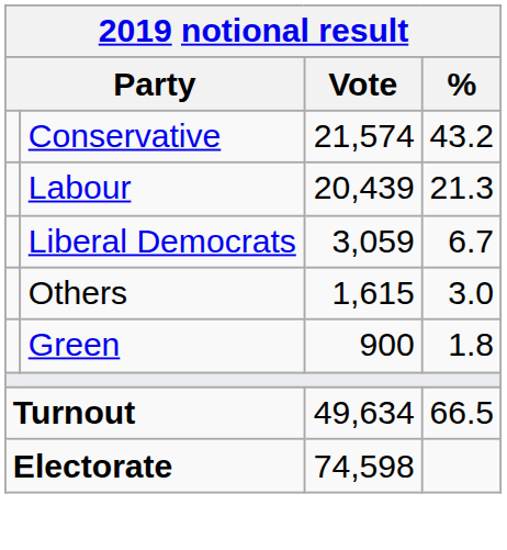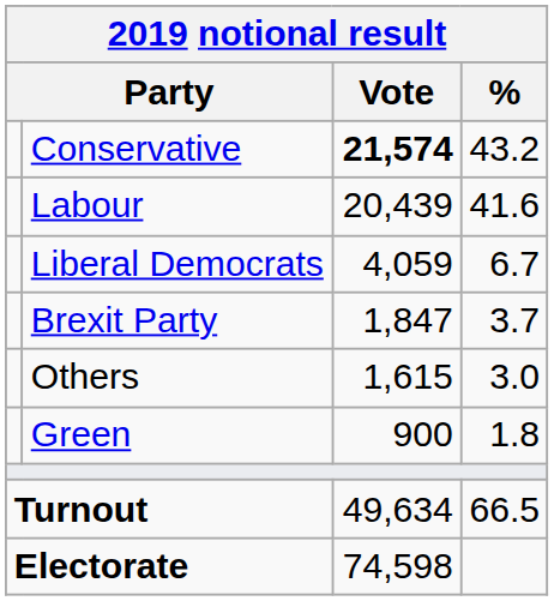Conservative | Vote: normal -> bold
Labour | %: 21.3 -> 41.6
Liberal Democrats | Vote: 3,059 -> 4,059
+ row: Brexit Party | 1,847 | 3.7
